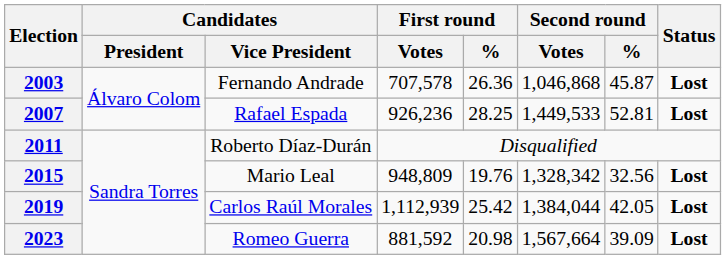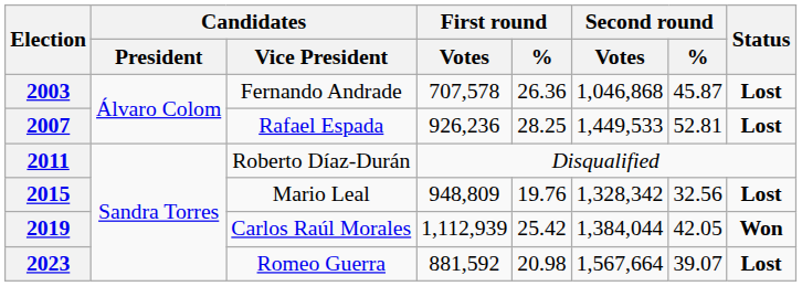2019 | Status: Lost -> Won
2023 | Second round / %: 39.09 -> 39.07
